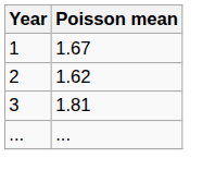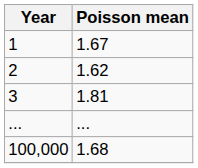+ row: 100,000 | 1.68
